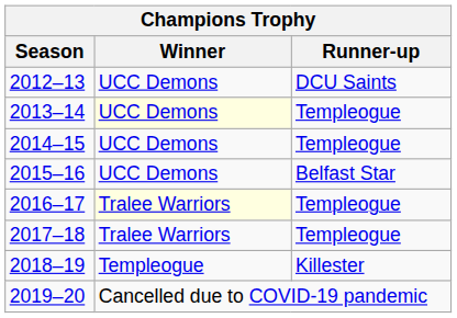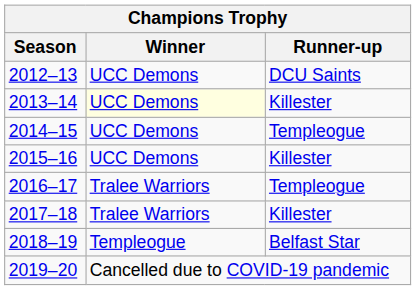2013–14 | Runner-up: Templeogue -> Killester
2015–16 | Runner-up: Belfast Star -> Killester
2016–17 | Winner: lightyellow background -> no background
2017–18 | Runner-up: Templeogue -> Killester
2018–19 | Runner-up: Killester -> Belfast Star
